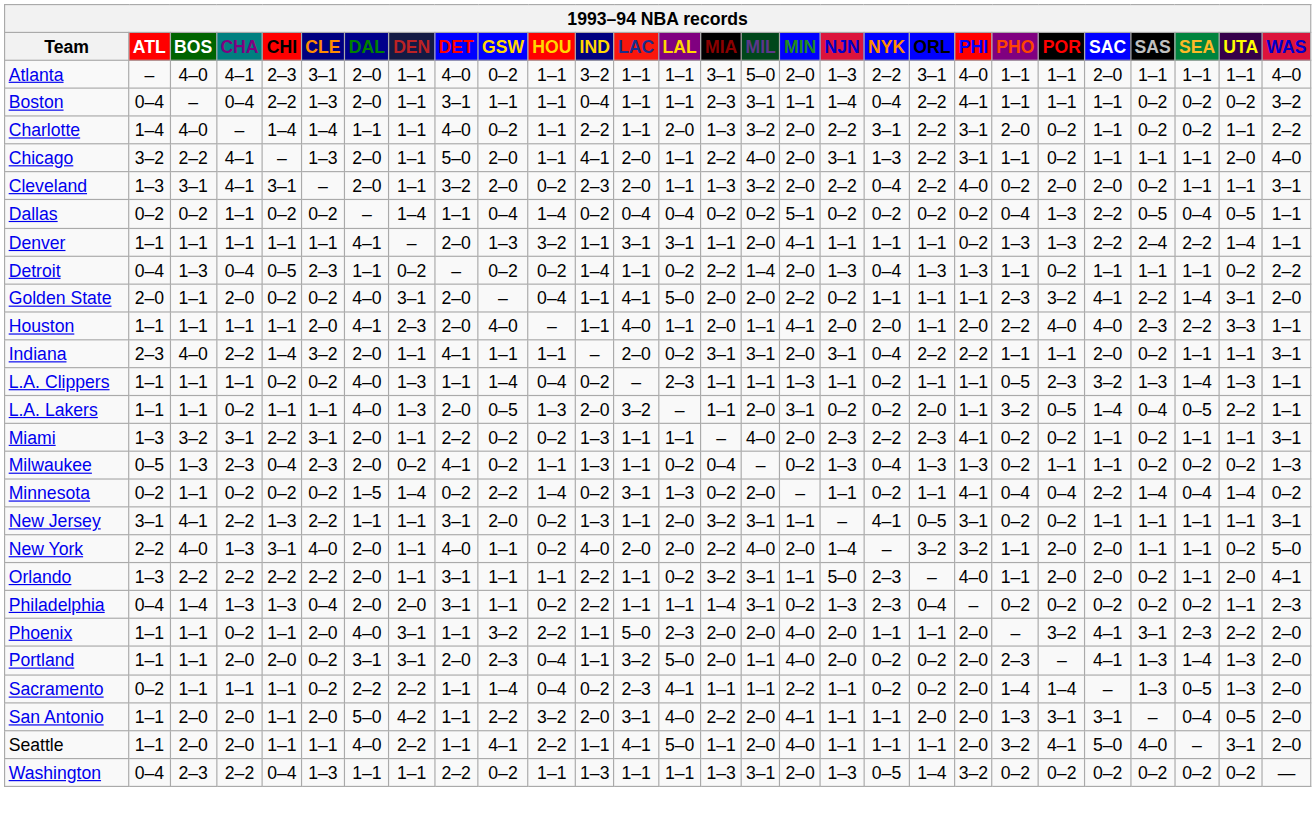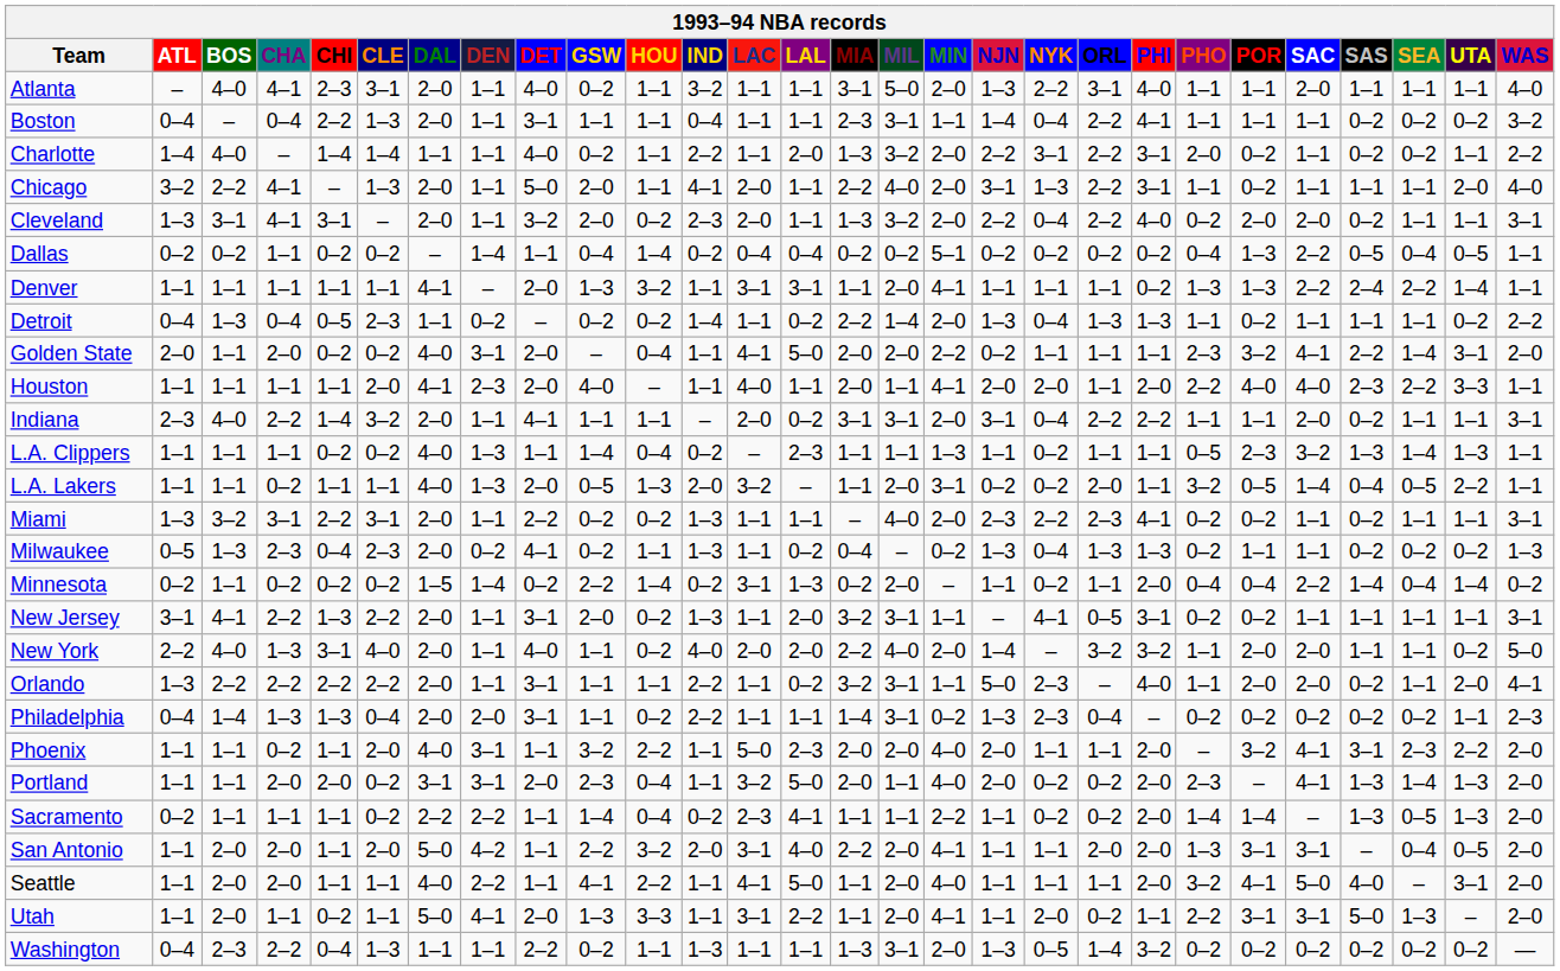Minnesota | PHI: 4–1 -> 2–0
New Jersey | DAL: 1–1 -> 2–0
+ row: Utah | 1–1 | 2–0 | 1–1 | 0–2 | 1–1 | 5–0 | 4–1 | 2–0 | 1–3 | 3–3 | 1–1 | 3–1 | 2–2 | 1–1 | 2–0 | 4–1 | 1–1 | 2–0 | 0–2 | 1–1 | 2–2 | 3–1 | 3–1 | 5–0 | 1–3 | – | 2–0
